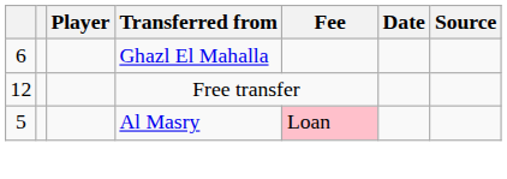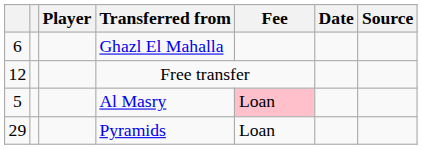+ row: 29 | Pyramids | Loan
